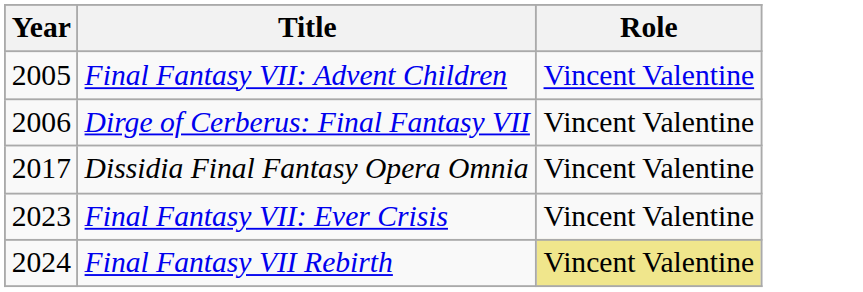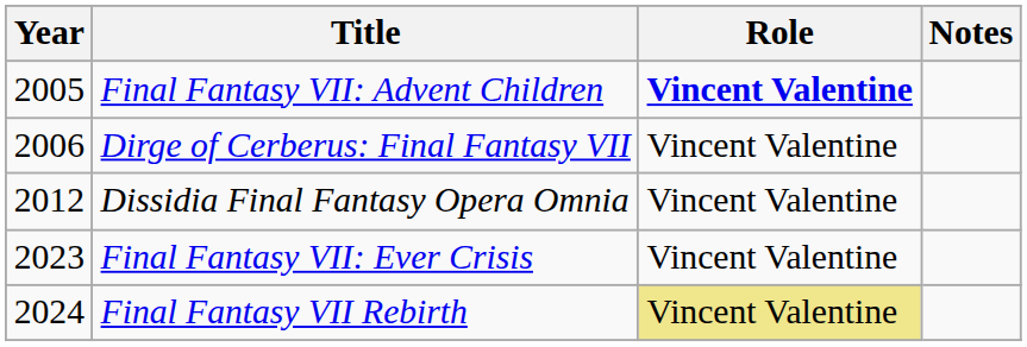+ column: Notes
Final Fantasy VII: Advent Children | Role: normal -> bold
Dissidia Final Fantasy Opera Omnia | Year: 2017 -> 2012
